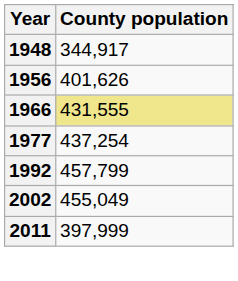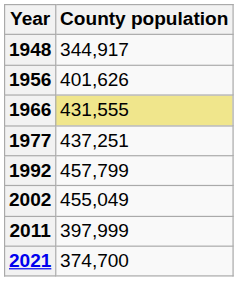1977 | County population: 437,254 -> 437,251
+ row: 2021 | 374,700
